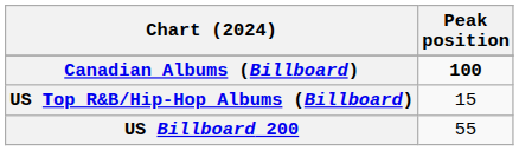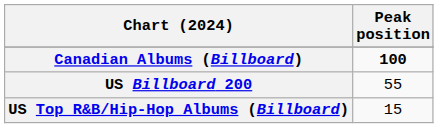rows swapped: US Billboard 200 <-> US Top R&B/Hip-Hop Albums (Billboard)
